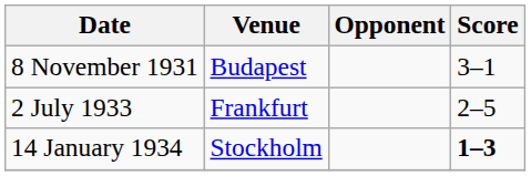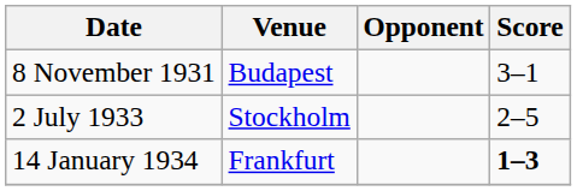2 July 1933 | Venue: Frankfurt -> Stockholm
14 January 1934 | Venue: Stockholm -> Frankfurt
